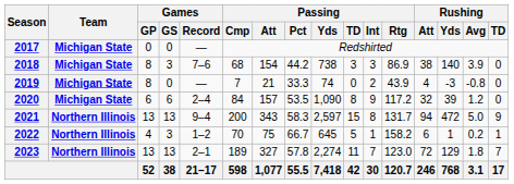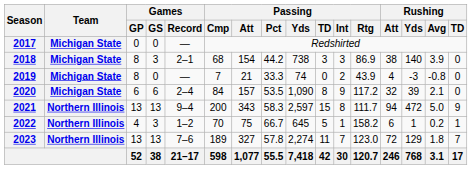2018 | Games / Record: 7–6 -> 2–1
2020 | Rushing / Avg: 1.2 -> 2.1
2021 | Passing / Rtg: 131.7 -> 111.7
2023 | Games / Record: 2–1 -> 7–6
